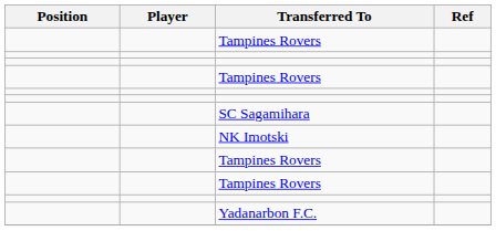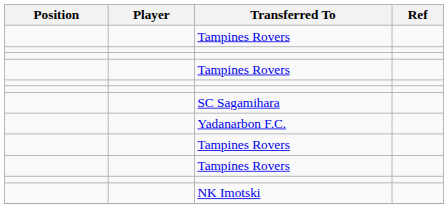rows swapped: Yadanarbon F.C. <-> NK Imotski
